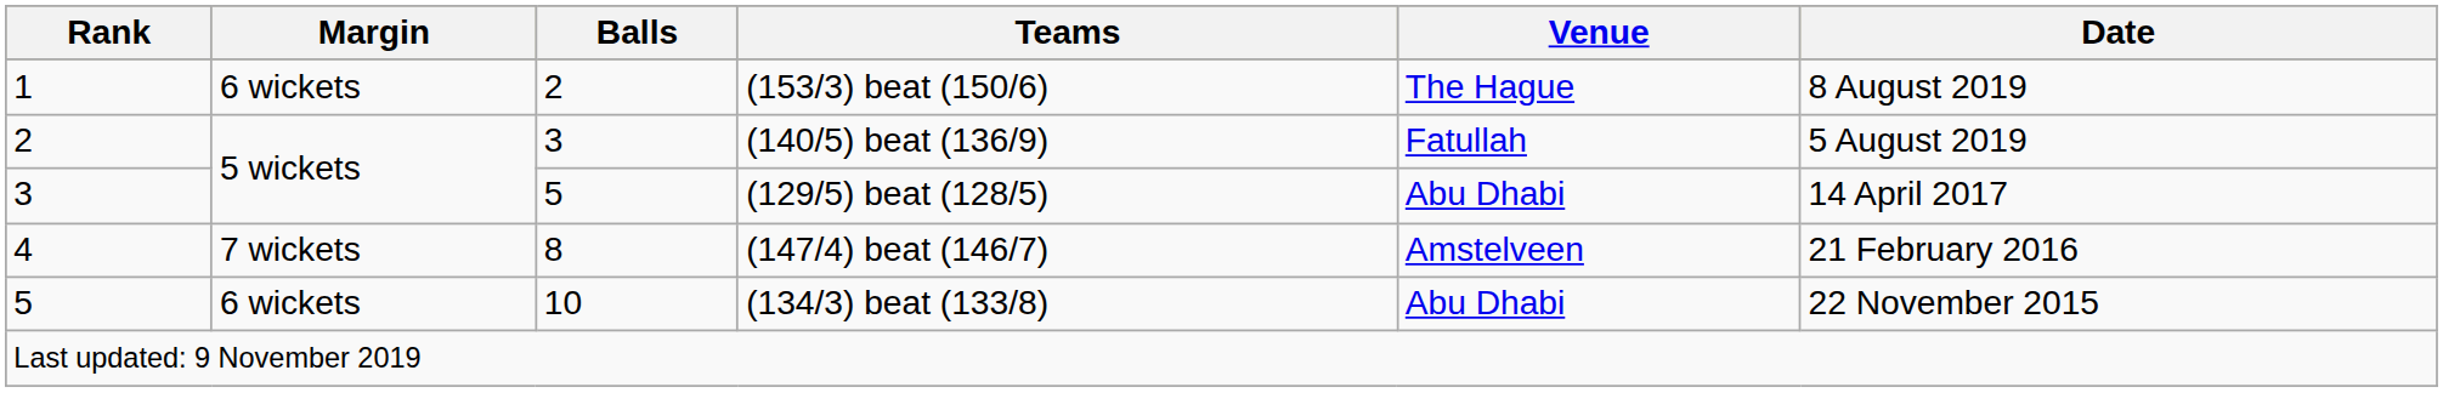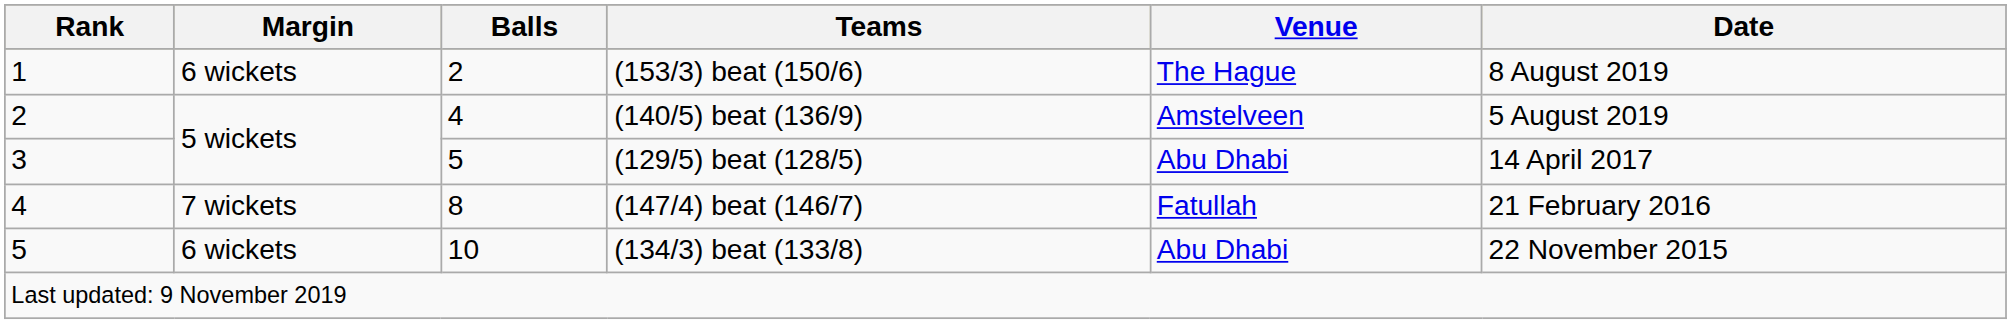(140/5) beat (136/9) | Balls: 3 -> 4
(140/5) beat (136/9) | Venue: Fatullah -> Amstelveen
(147/4) beat (146/7) | Venue: Amstelveen -> Fatullah
